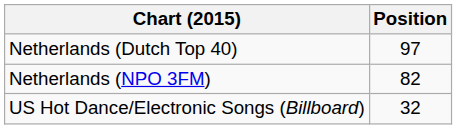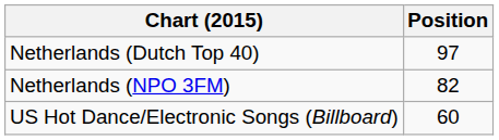US Hot Dance/Electronic Songs (Billboard) | Position: 32 -> 60
